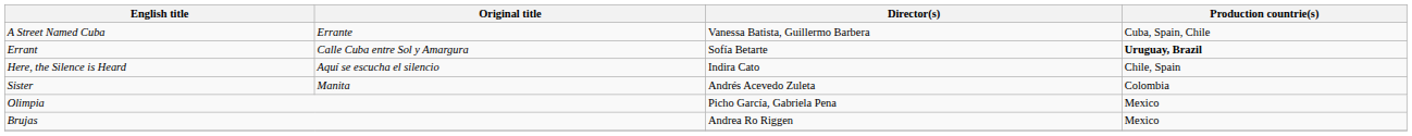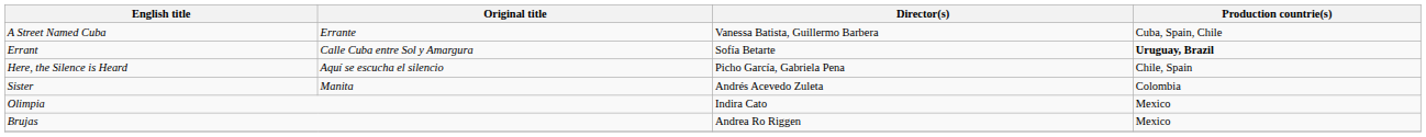Here, the Silence is Heard | Director(s): Indira Cato -> Picho García, Gabriela Pena
Olimpia | Director(s): Picho García, Gabriela Pena -> Indira Cato
